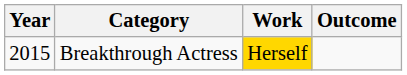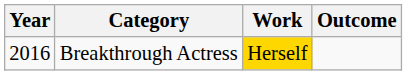Breakthrough Actress | Year: 2015 -> 2016
